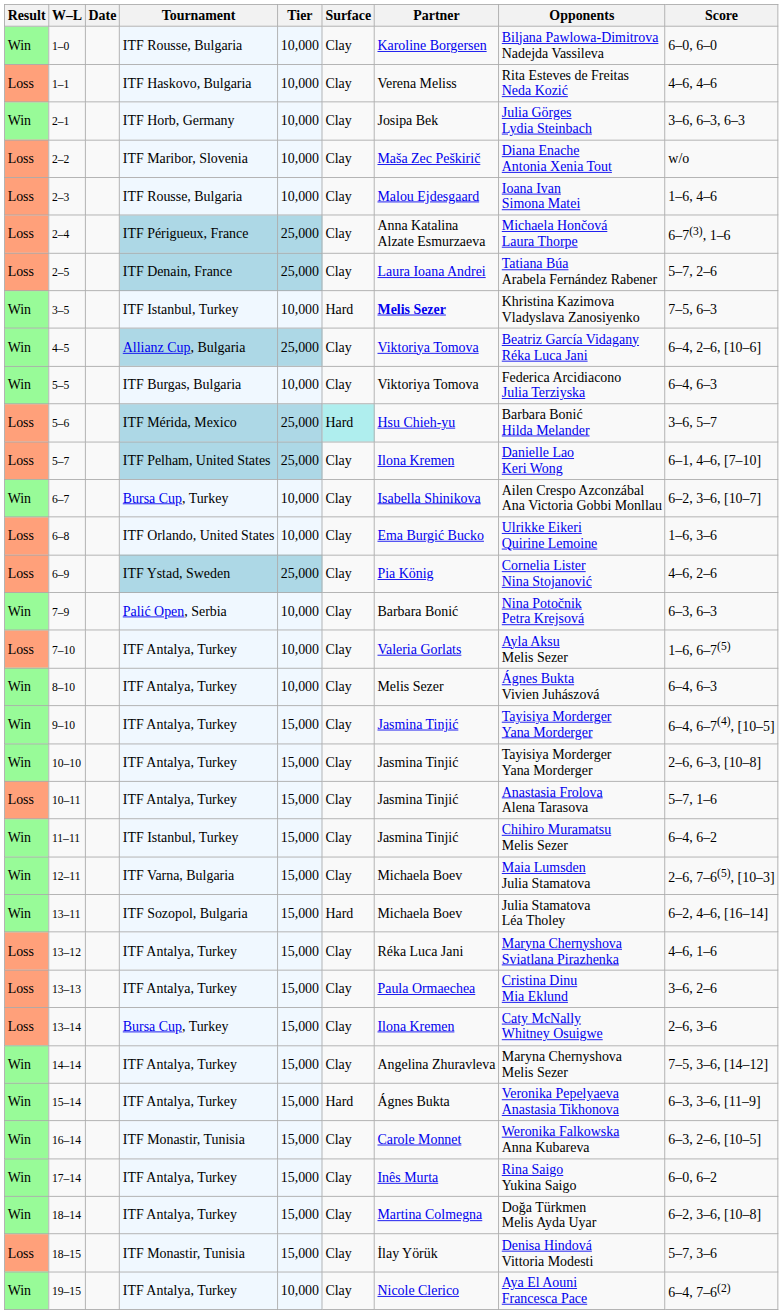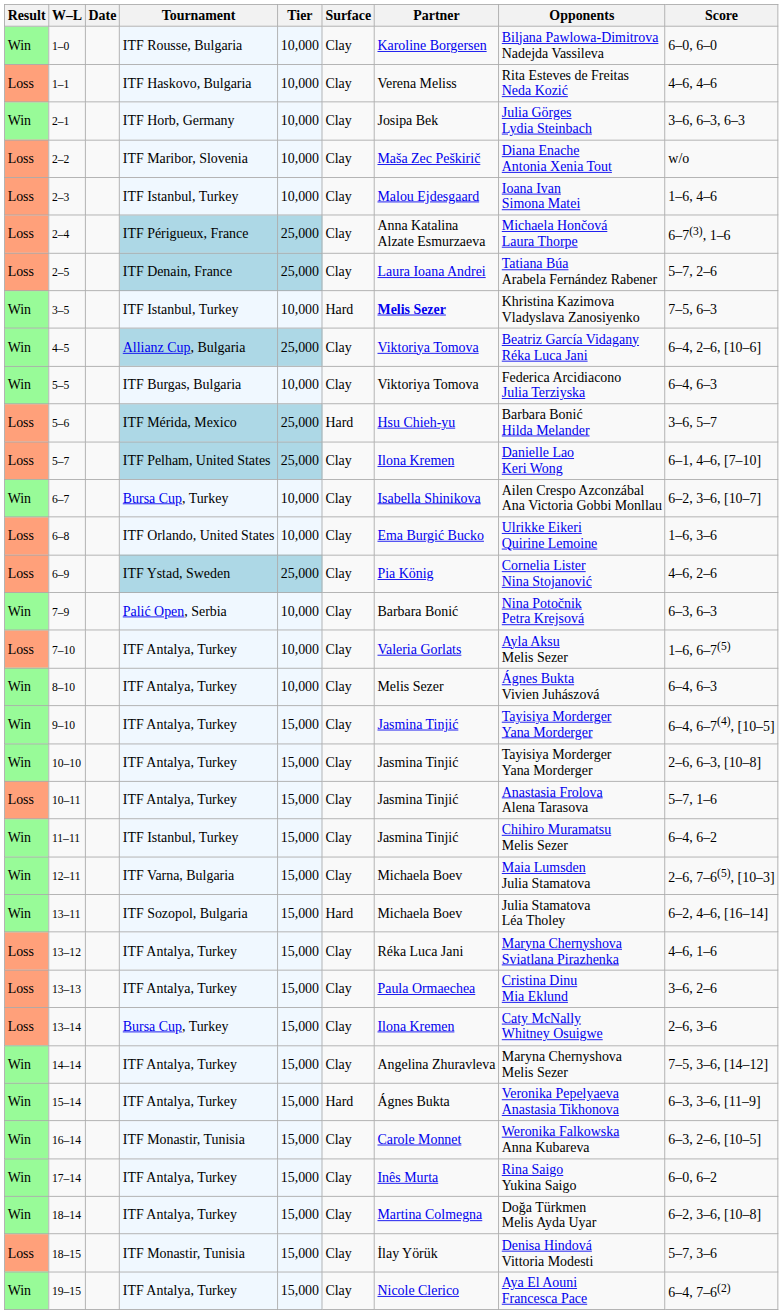2–3 | Tournament: ITF Rousse, Bulgaria -> ITF Istanbul, Turkey
5–6 | Surface: paleturquoise background -> no background
19–15 | Tier: 10,000 -> 15,000
